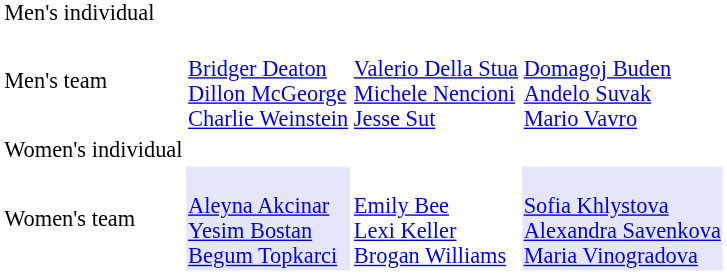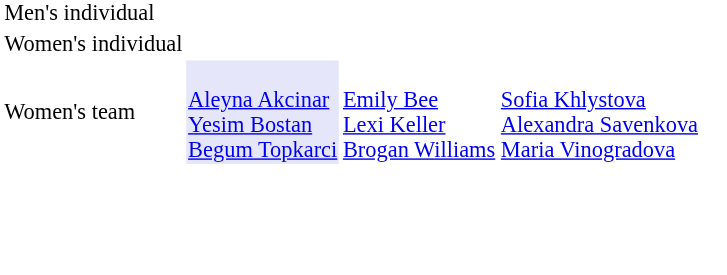- row: Men's team | Bridger Deaton Dillon McGeorge Charlie Weinstein | Valerio Della Stua Michele Nencioni Jesse Sut | Domagoj Buden Andelo Suvak Mario Vavro
Women's team | column 4: lavender background -> no background
